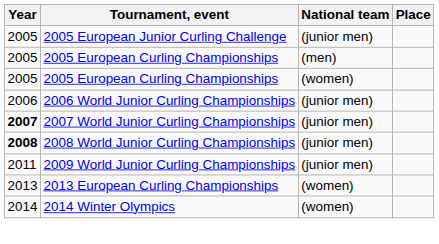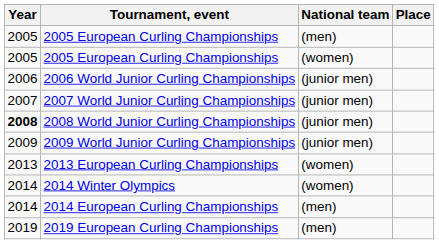- row: 2005 | 2005 European Junior Curling Challenge | (junior men)
2007 World Junior Curling Championships | Year: bold -> normal
2009 World Junior Curling Championships | Year: 2011 -> 2009
+ row: 2014 | 2014 European Curling Championships | (men)
+ row: 2019 | 2019 European Curling Championships | (men)
